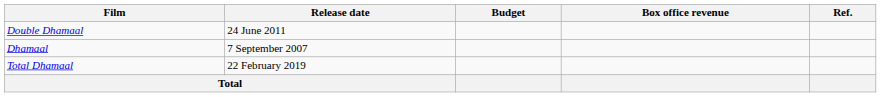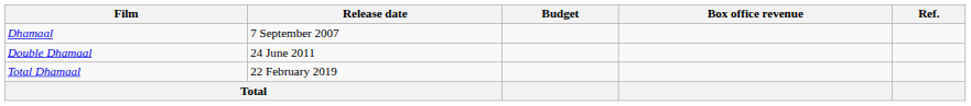rows swapped: Dhamaal <-> Double Dhamaal
